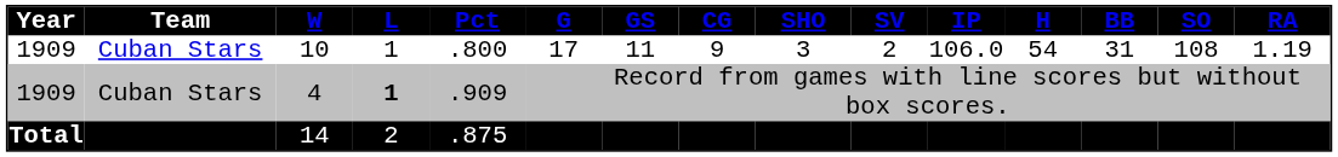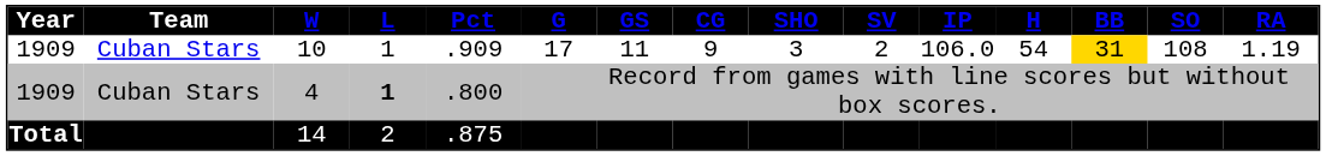10 | column 5: .800 -> .909
10 | column 13: no background -> gold background
4 | column 5: .909 -> .800
